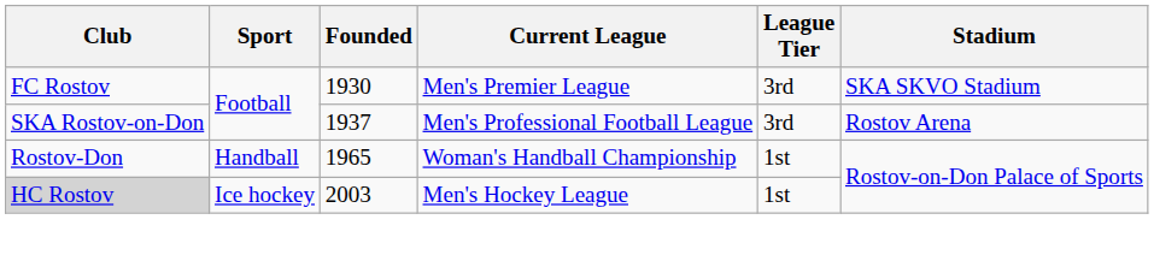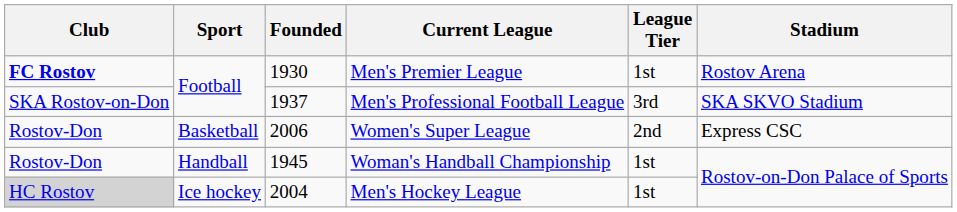Men's Premier League | Club: normal -> bold
Men's Premier League | League Tier: 3rd -> 1st
Men's Premier League | Stadium: SKA SKVO Stadium -> Rostov Arena
Men's Professional Football League | Stadium: Rostov Arena -> SKA SKVO Stadium
+ row: Rostov-Don | Basketball | 2006 | Women's Super League | 2nd | Express CSC
Woman's Handball Championship | Founded: 1965 -> 1945
Men's Hockey League | Founded: 2003 -> 2004
